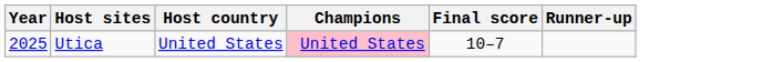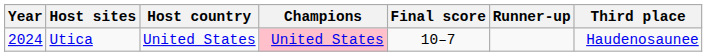+ column: Third place | Haudenosaunee
Utica | Year: 2025 -> 2024
